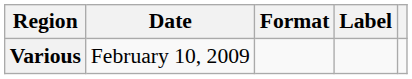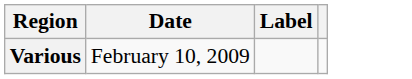- column: Format
